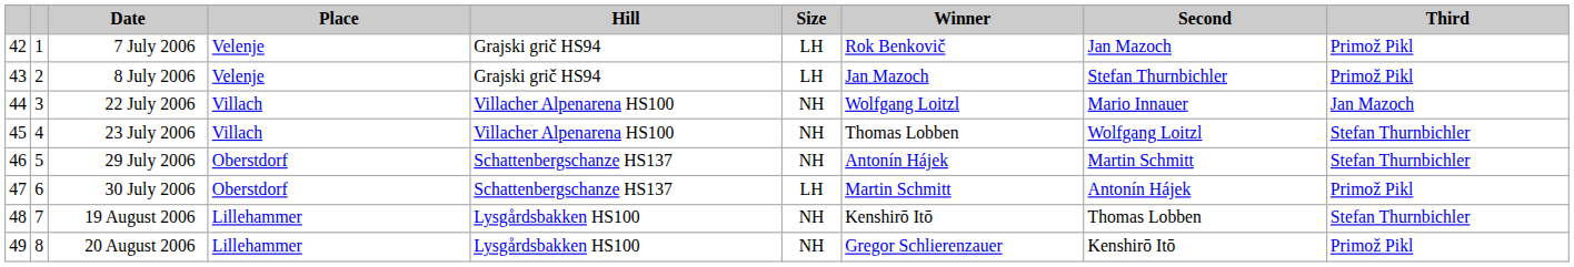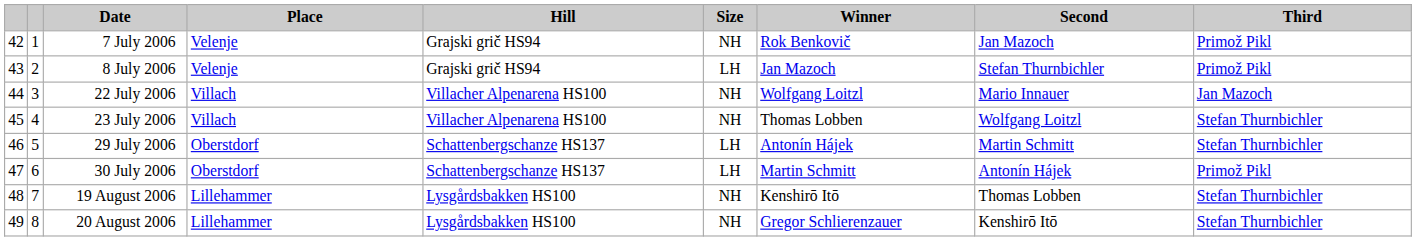7 July 2006 | Size: LH -> NH
29 July 2006 | Size: NH -> LH
20 August 2006 | Third: Primož Pikl -> Stefan Thurnbichler
